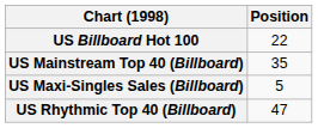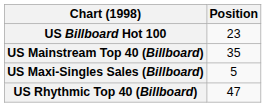US Billboard Hot 100 | Position: 22 -> 23
